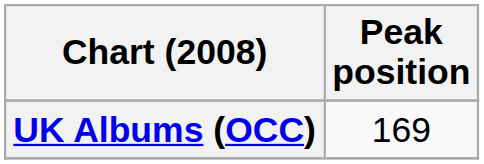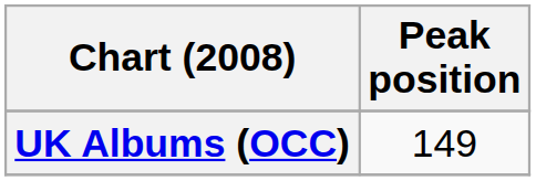UK Albums (OCC) | Peak position: 169 -> 149
